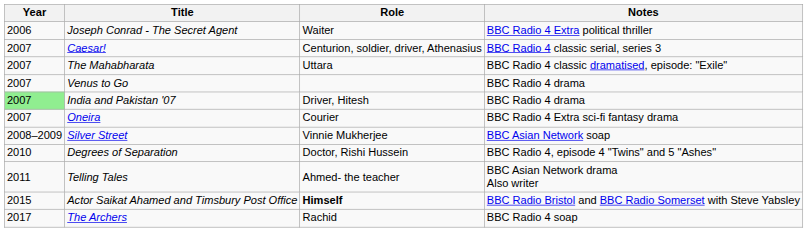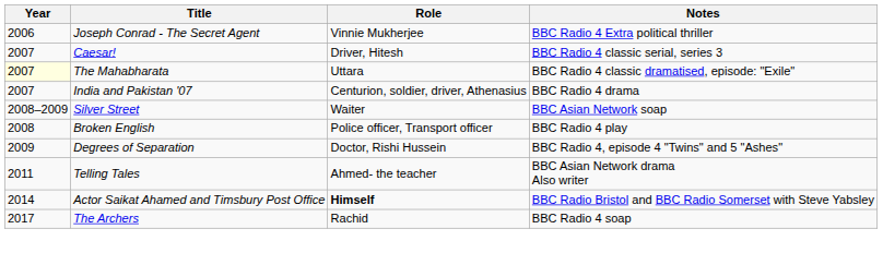Joseph Conrad - The Secret Agent | Role: Waiter -> Vinnie Mukherjee
Caesar! | Role: Centurion, soldier, driver, Athenasius -> Driver, Hitesh
The Mahabharata | Year: no background -> lightyellow background
- row: 2007 | Venus to Go | BBC Radio 4 drama
India and Pakistan '07 | Year: lightgreen background -> no background
India and Pakistan '07 | Role: Driver, Hitesh -> Centurion, soldier, driver, Athenasius
- row: 2007 | Oneira | Courier | BBC Radio 4 Extra sci-fi fantasy drama
Silver Street | Role: Vinnie Mukherjee -> Waiter
+ row: 2008 | Broken English | Police officer, Transport officer | BBC Radio 4 play
Degrees of Separation | Year: 2010 -> 2009
Actor Saikat Ahamed and Timsbury Post Office | Year: 2015 -> 2014
